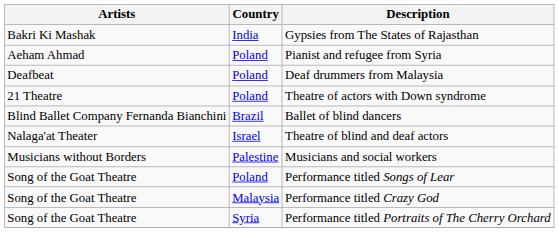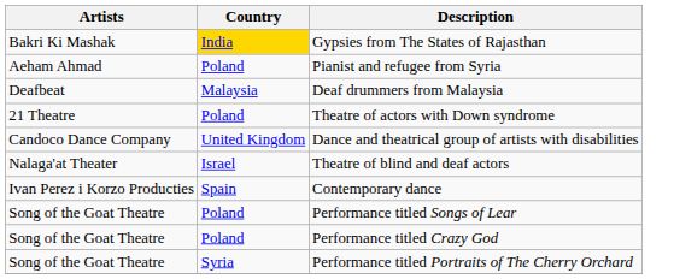Gypsies from The States of Rajasthan | Country: no background -> gold background
Deaf drummers from Malaysia | Country: Poland -> Malaysia
- row: Blind Ballet Company Fernanda Bianchini | Brazil | Ballet of blind dancers
+ row: Candoco Dance Company | United Kingdom | Dance and theatrical group of artists with disabilities
- row: Musicians without Borders | Palestine | Musicians and social workers
+ row: Ivan Perez i Korzo Producties | Spain | Contemporary dance
Performance titled Crazy God | Country: Malaysia -> Poland
